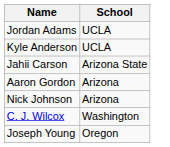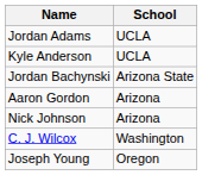+ row: Jordan Bachynski | Arizona State
- row: Jahii Carson | Arizona State
